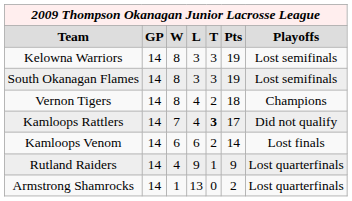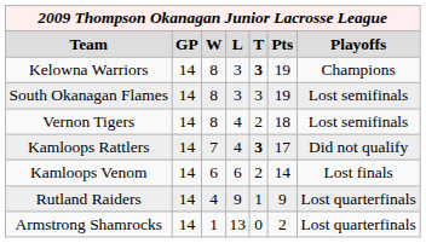Kelowna Warriors | column 5: normal -> bold
Kelowna Warriors | column 7: Lost semifinals -> Champions
Vernon Tigers | column 7: Champions -> Lost semifinals
